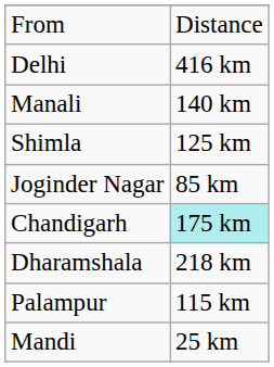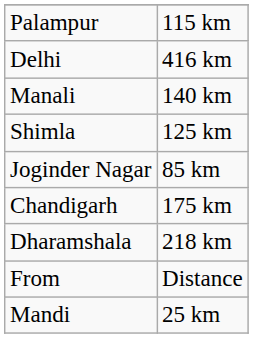rows swapped: From <-> Palampur
Chandigarh | column 2: paleturquoise background -> no background
